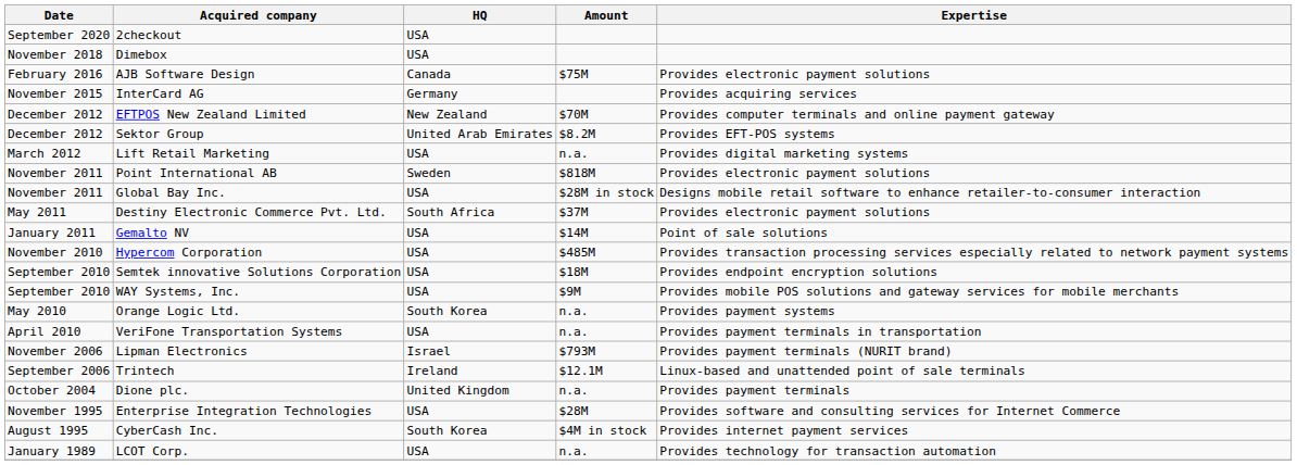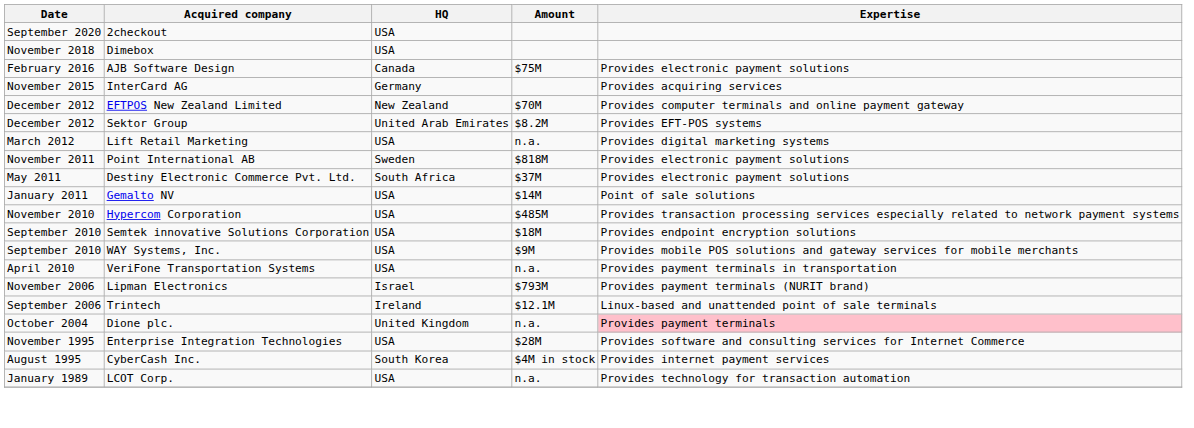- row: November 2011 | Global Bay Inc. | USA | $28M in stock | Designs mobile retail software to enhance retailer-to-consumer interaction
- row: May 2010 | Orange Logic Ltd. | South Korea | n.a. | Provides payment systems
Dione plc. | Expertise: no background -> pink background
